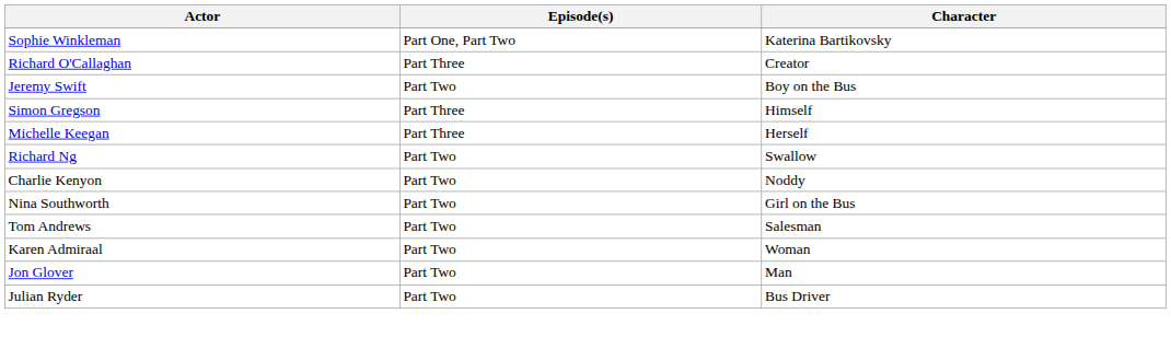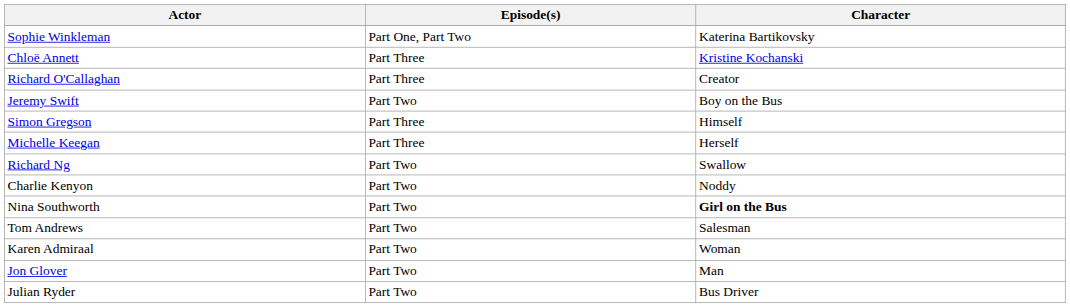+ row: Chloë Annett | Part Three | Kristine Kochanski
Nina Southworth | Character: normal -> bold
